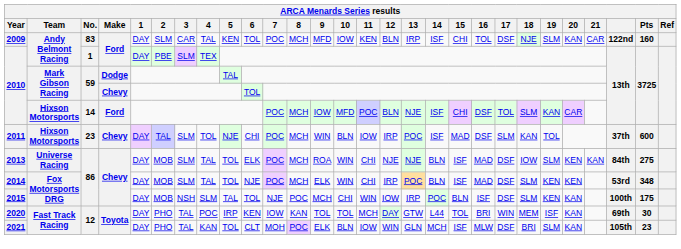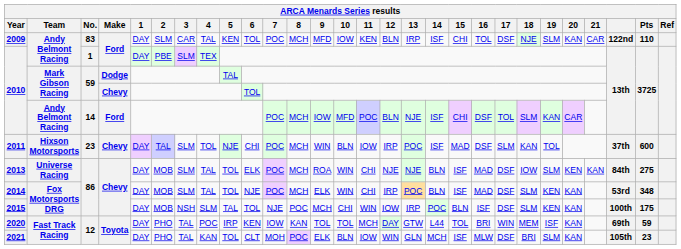2009 | Pts: 160 -> 110
2010 / 14 | Team: Hixson Motorsports -> Andy Belmont Racing
2014 | 20: KEN -> KAN
2020 | Pts: 30 -> 59
